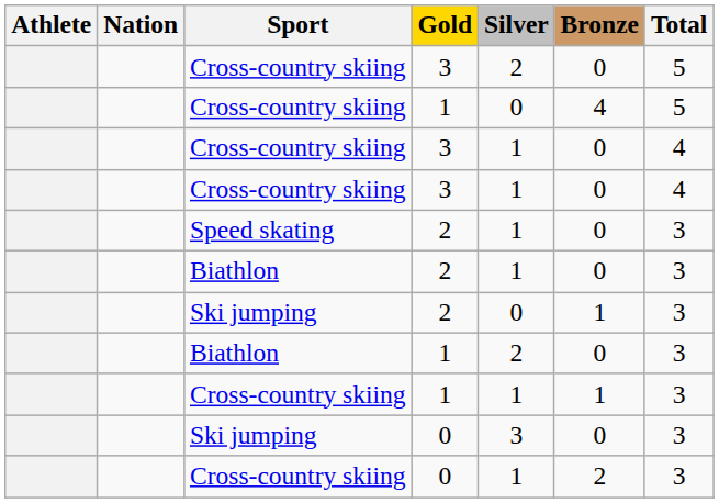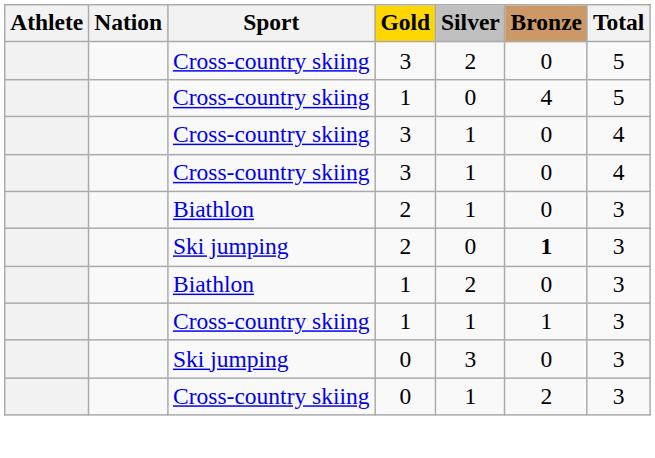- row: Speed skating | 2 | 1 | 0 | 3
Ski jumping / 2 | Bronze: normal -> bold
